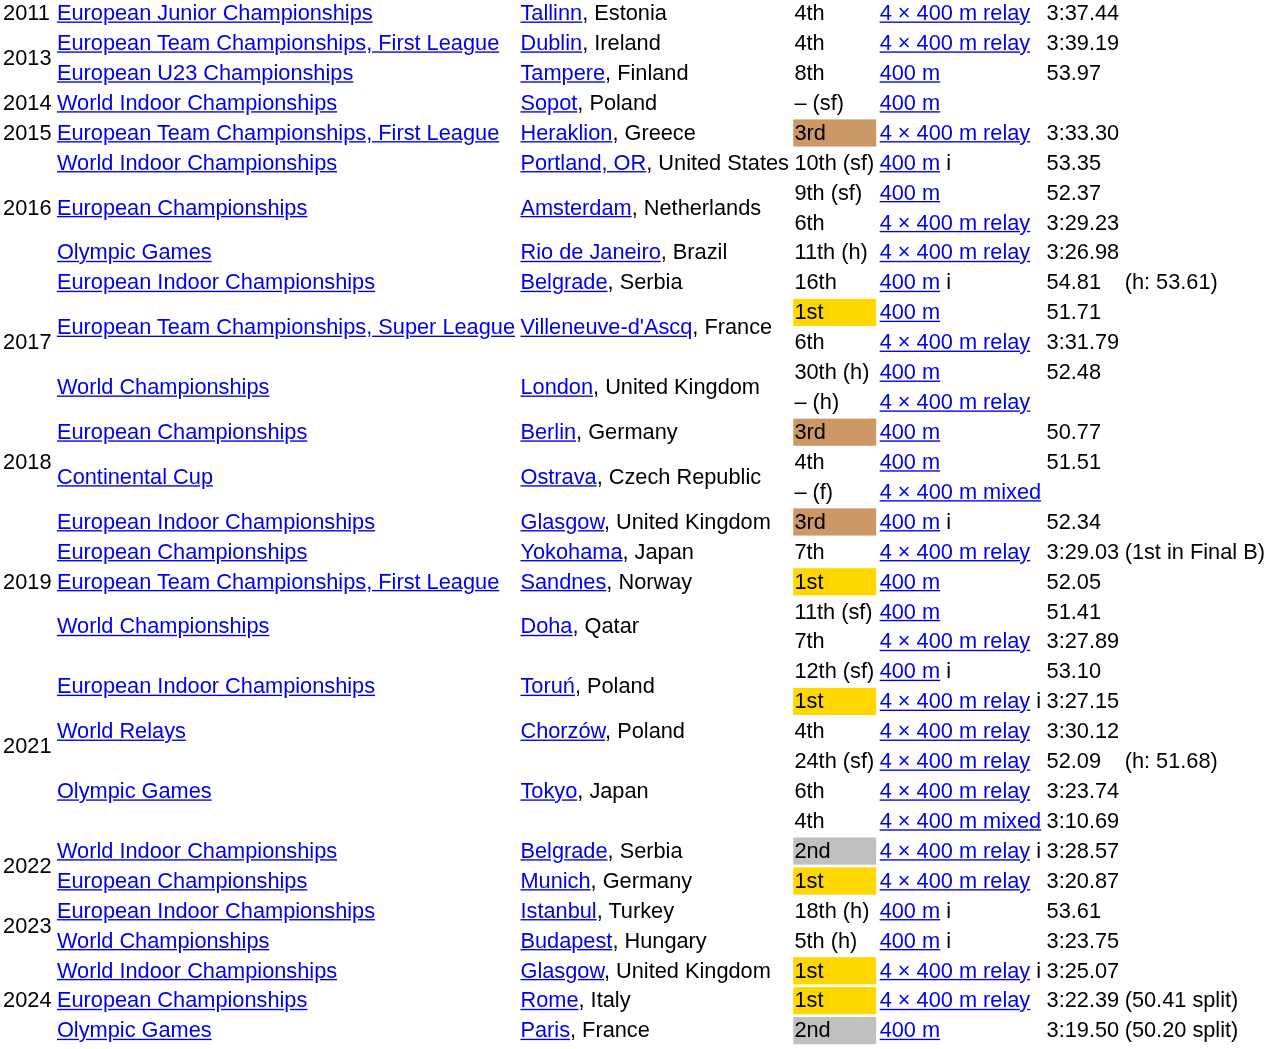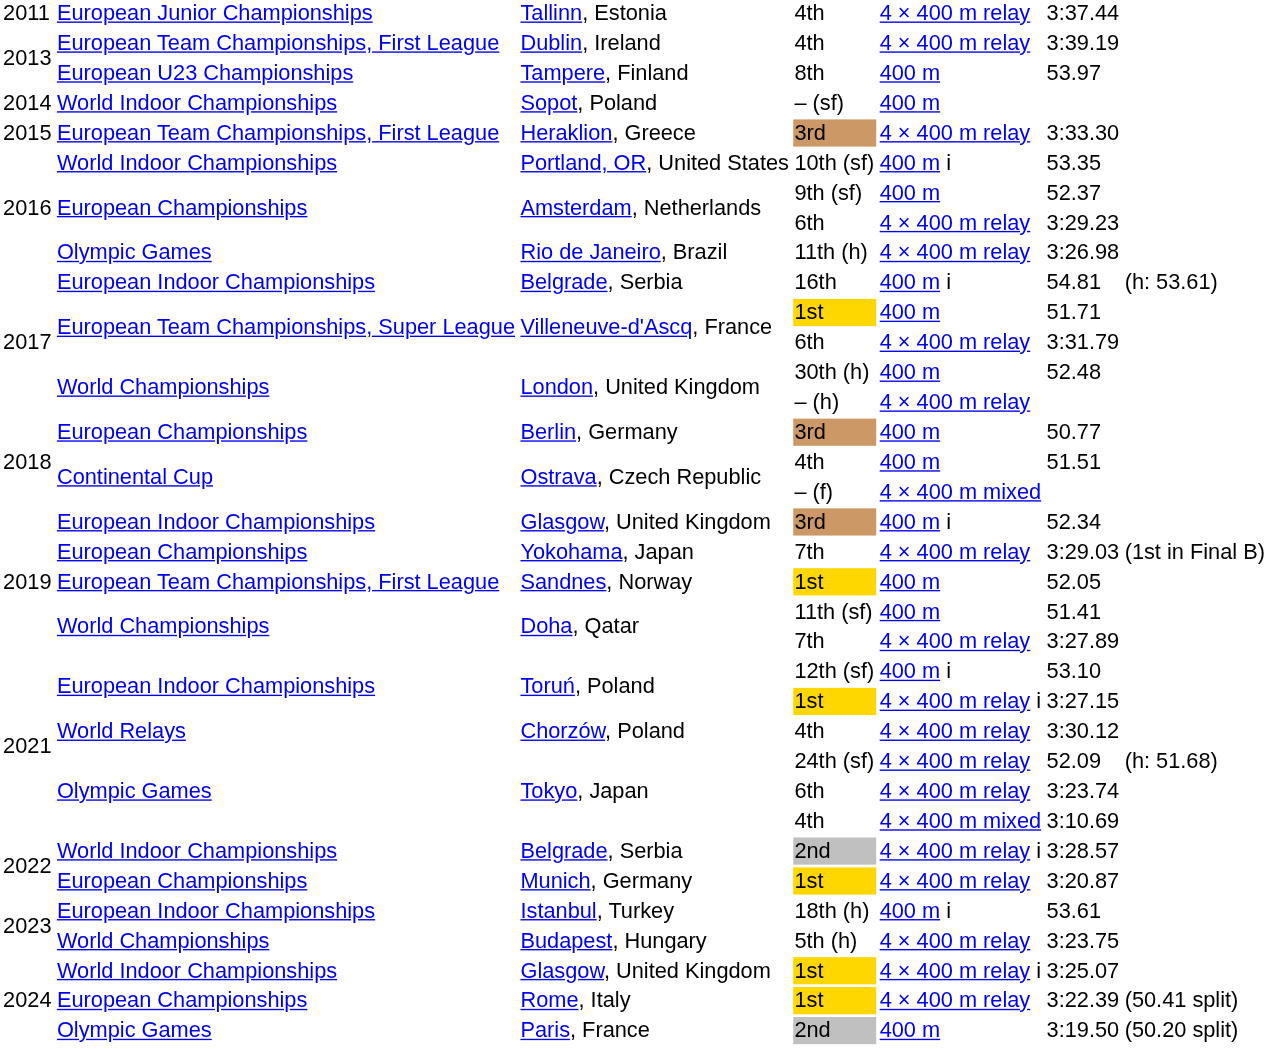Budapest, Hungary | column 5: 400 m i -> 4 × 400 m relay
